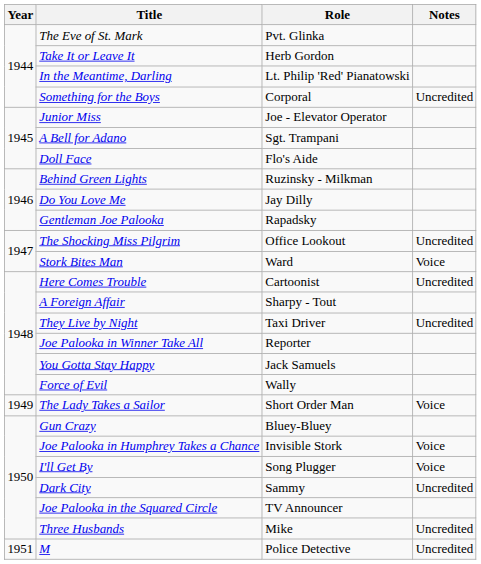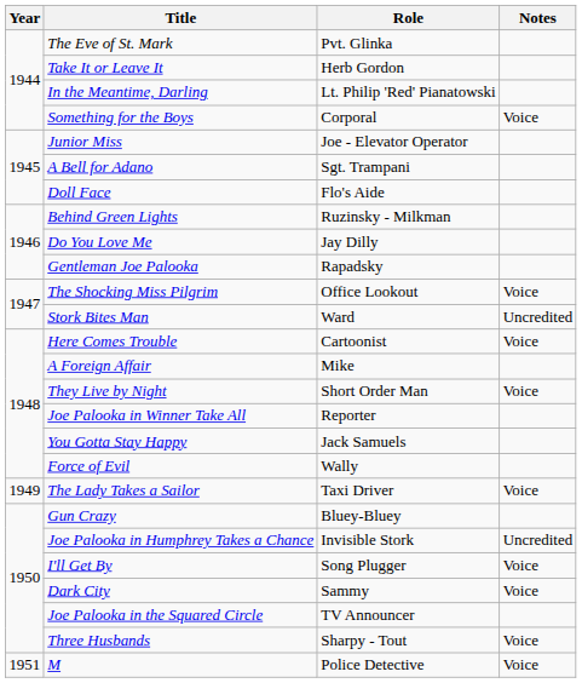Something for the Boys | Notes: Uncredited -> Voice
The Shocking Miss Pilgrim | Notes: Uncredited -> Voice
Stork Bites Man | Notes: Voice -> Uncredited
Here Comes Trouble | Notes: Uncredited -> Voice
A Foreign Affair | Role: Sharpy - Tout -> Mike
They Live by Night | Role: Taxi Driver -> Short Order Man
They Live by Night | Notes: Uncredited -> Voice
The Lady Takes a Sailor | Role: Short Order Man -> Taxi Driver
Joe Palooka in Humphrey Takes a Chance | Notes: Voice -> Uncredited
Dark City | Notes: Uncredited -> Voice
Three Husbands | Role: Mike -> Sharpy - Tout
Three Husbands | Notes: Uncredited -> Voice
M | Notes: Uncredited -> Voice
